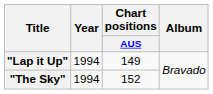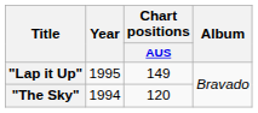"Lap it Up" | Year: 1994 -> 1995
"The Sky" | Chart positions / AUS: 152 -> 120
